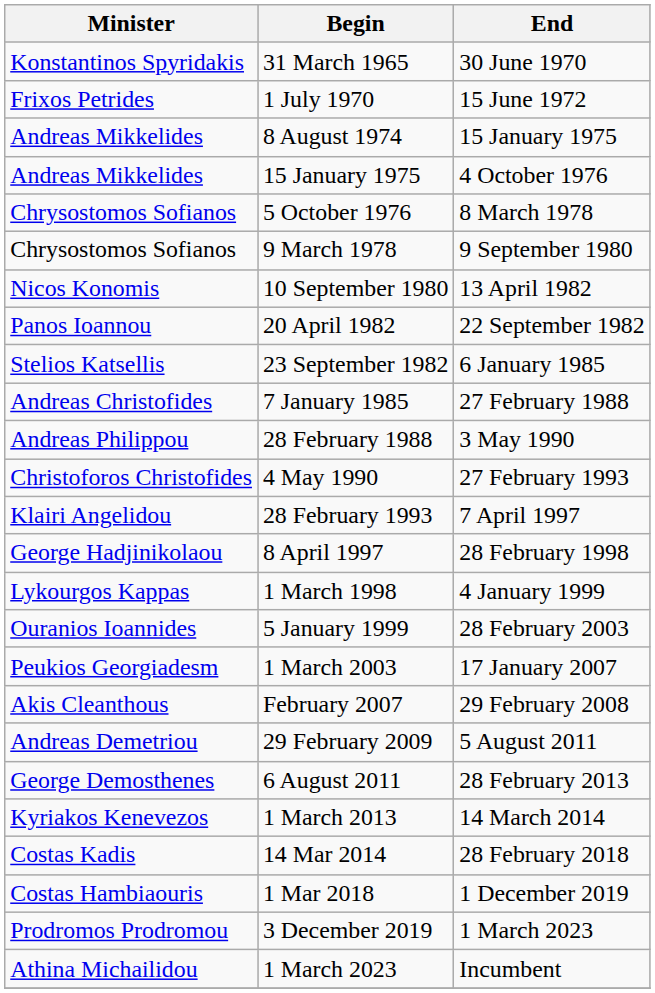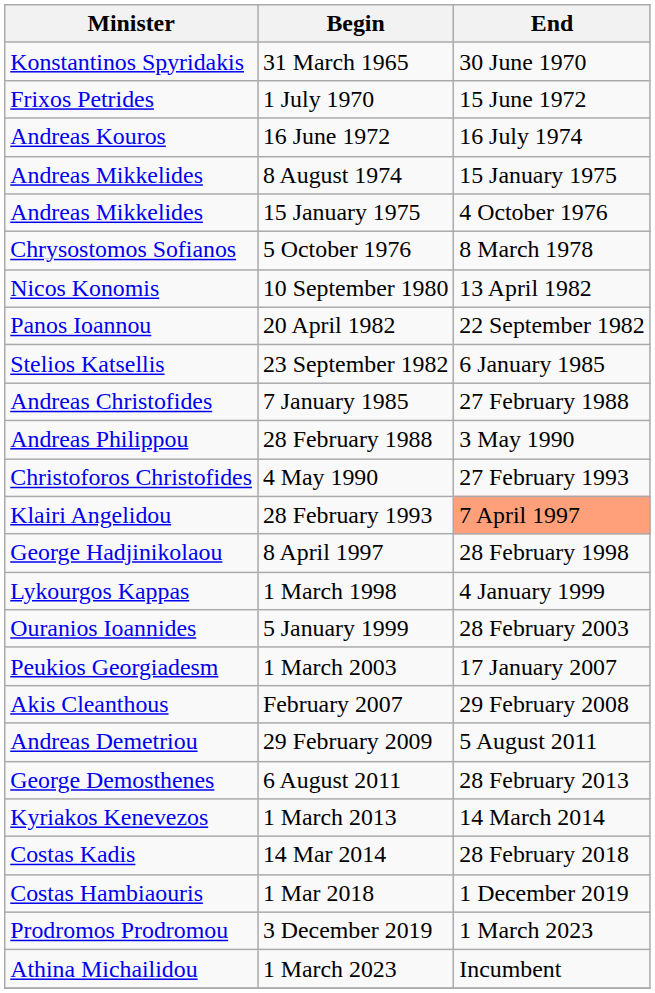+ row: Andreas Kouros | 16 June 1972 | 16 July 1974
- row: Chrysostomos Sofianos | 9 March 1978 | 9 September 1980
28 February 1993 | End: no background -> lightsalmon background
